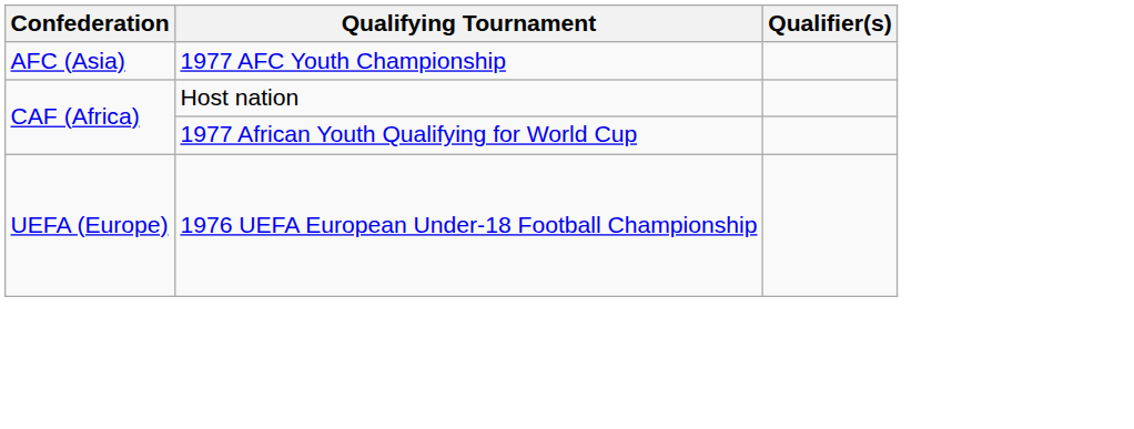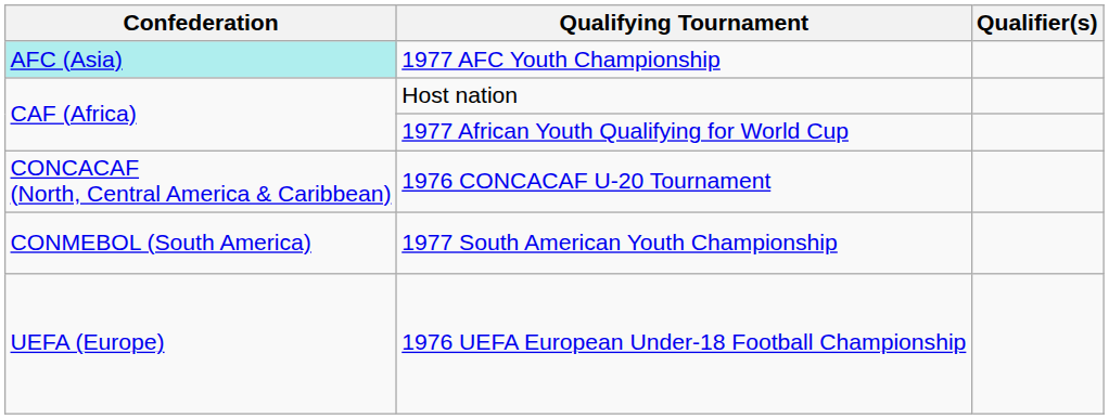1977 AFC Youth Championship | Confederation: no background -> paleturquoise background
+ row: CONCACAF (North, Central America & Caribbean) | 1976 CONCACAF U-20 Tournament
+ row: CONMEBOL (South America) | 1977 South American Youth Championship
